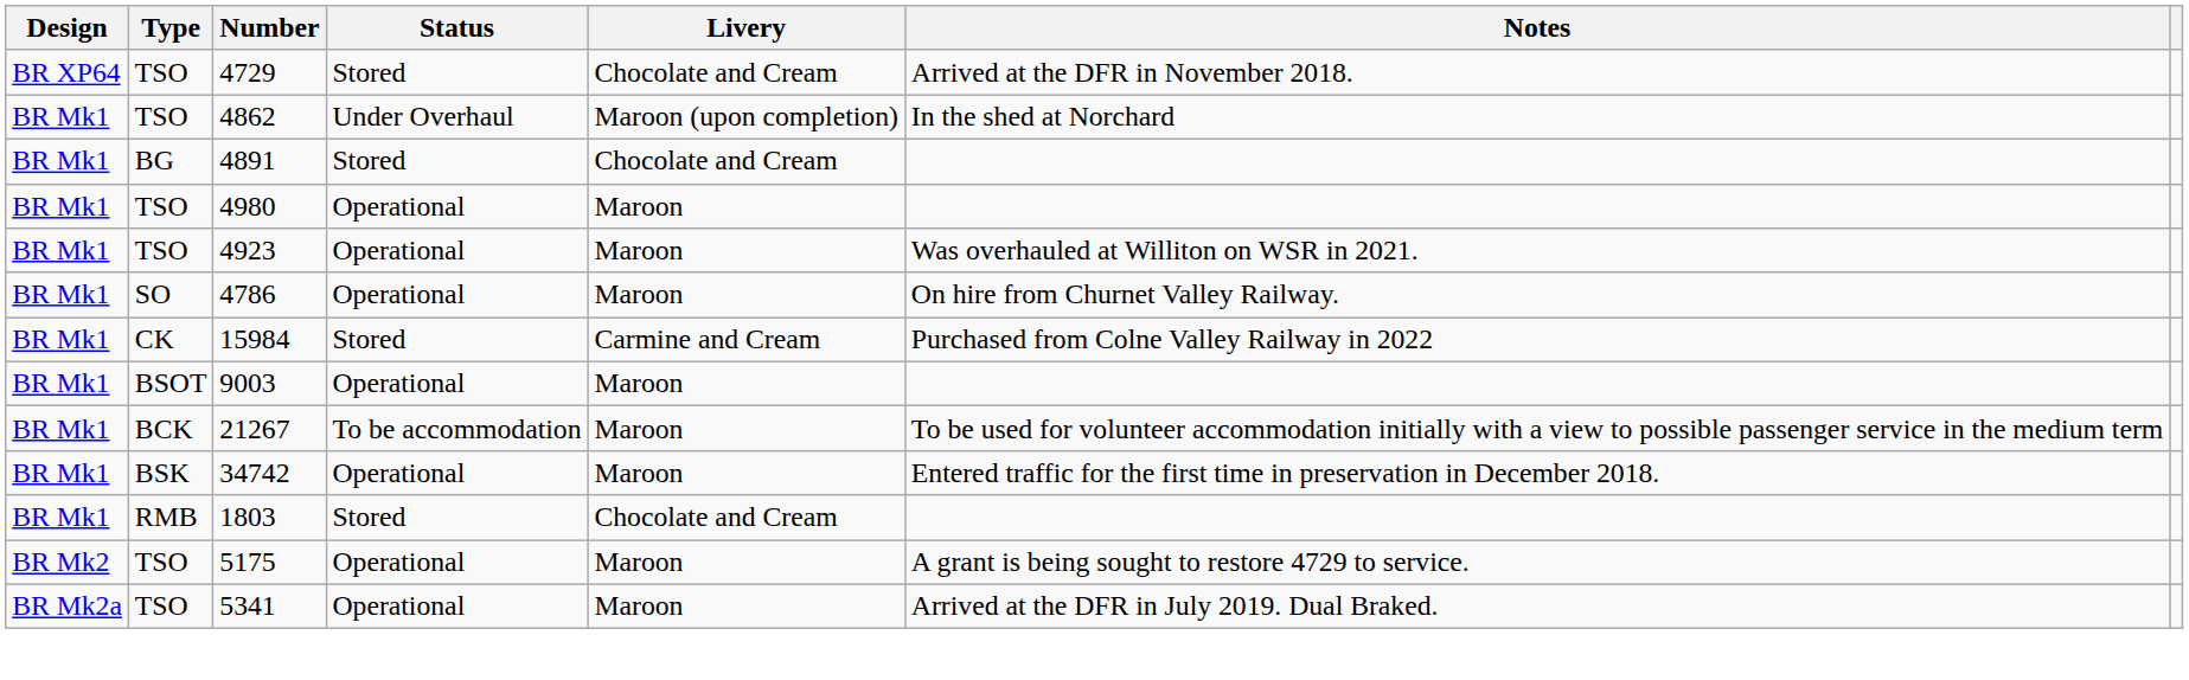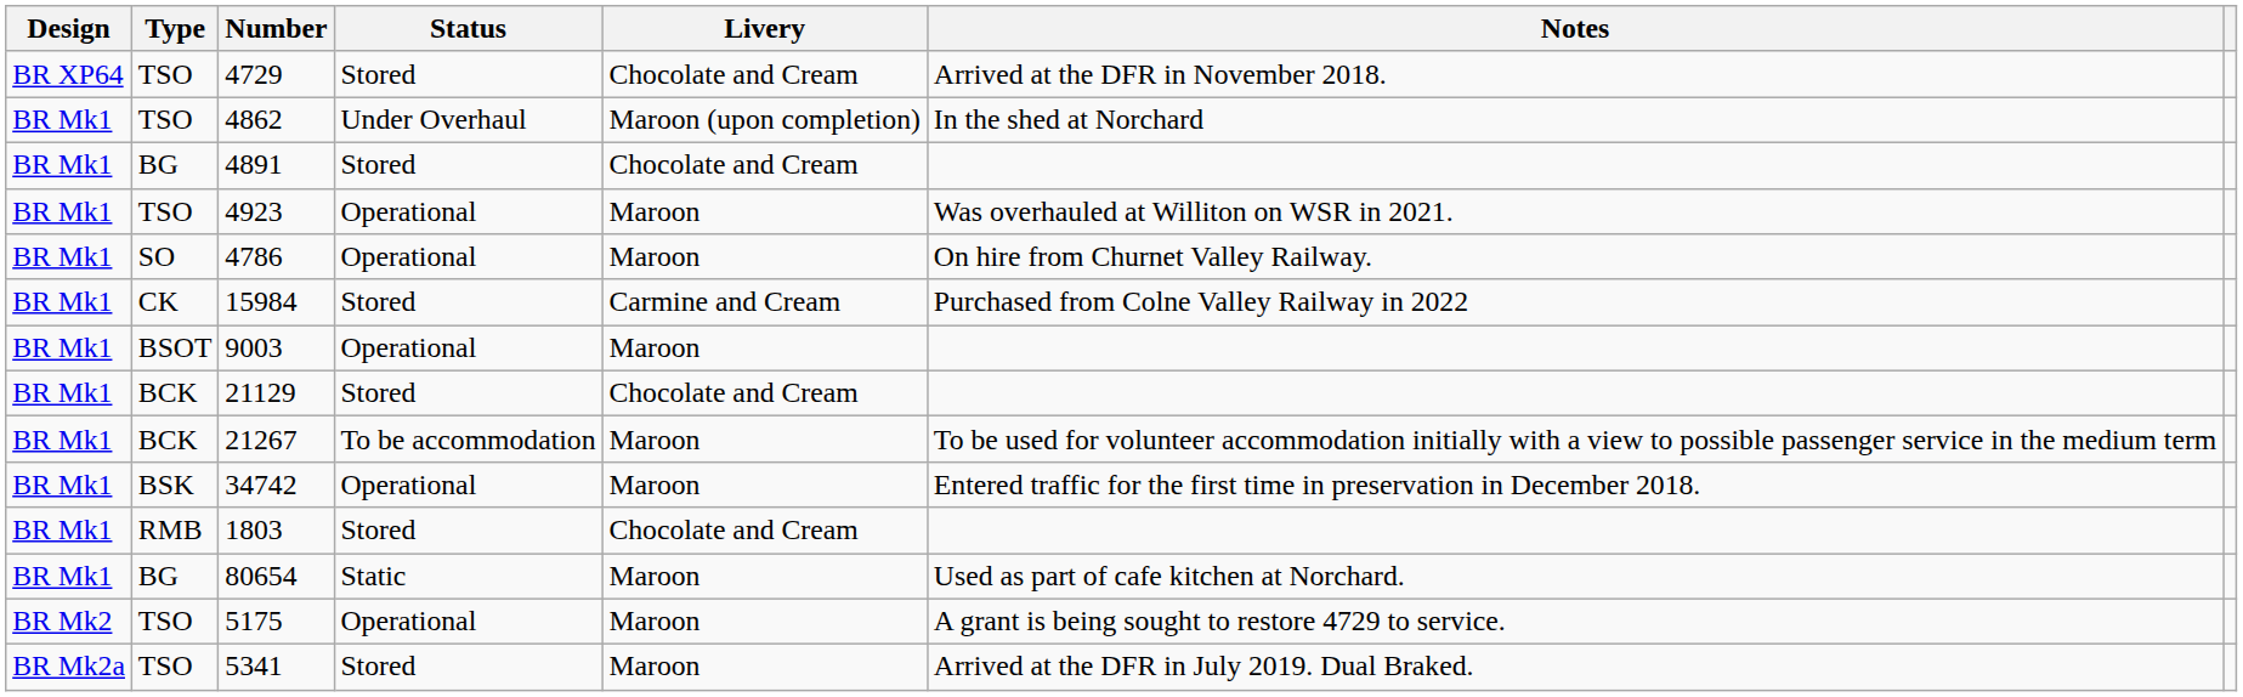- row: BR Mk1 | TSO | 4980 | Operational | Maroon
+ row: BR Mk1 | BCK | 21129 | Stored | Chocolate and Cream
+ row: BR Mk1 | BG | 80654 | Static | Maroon | Used as part of cafe kitchen at Norchard.
5341 | Status: Operational -> Stored
